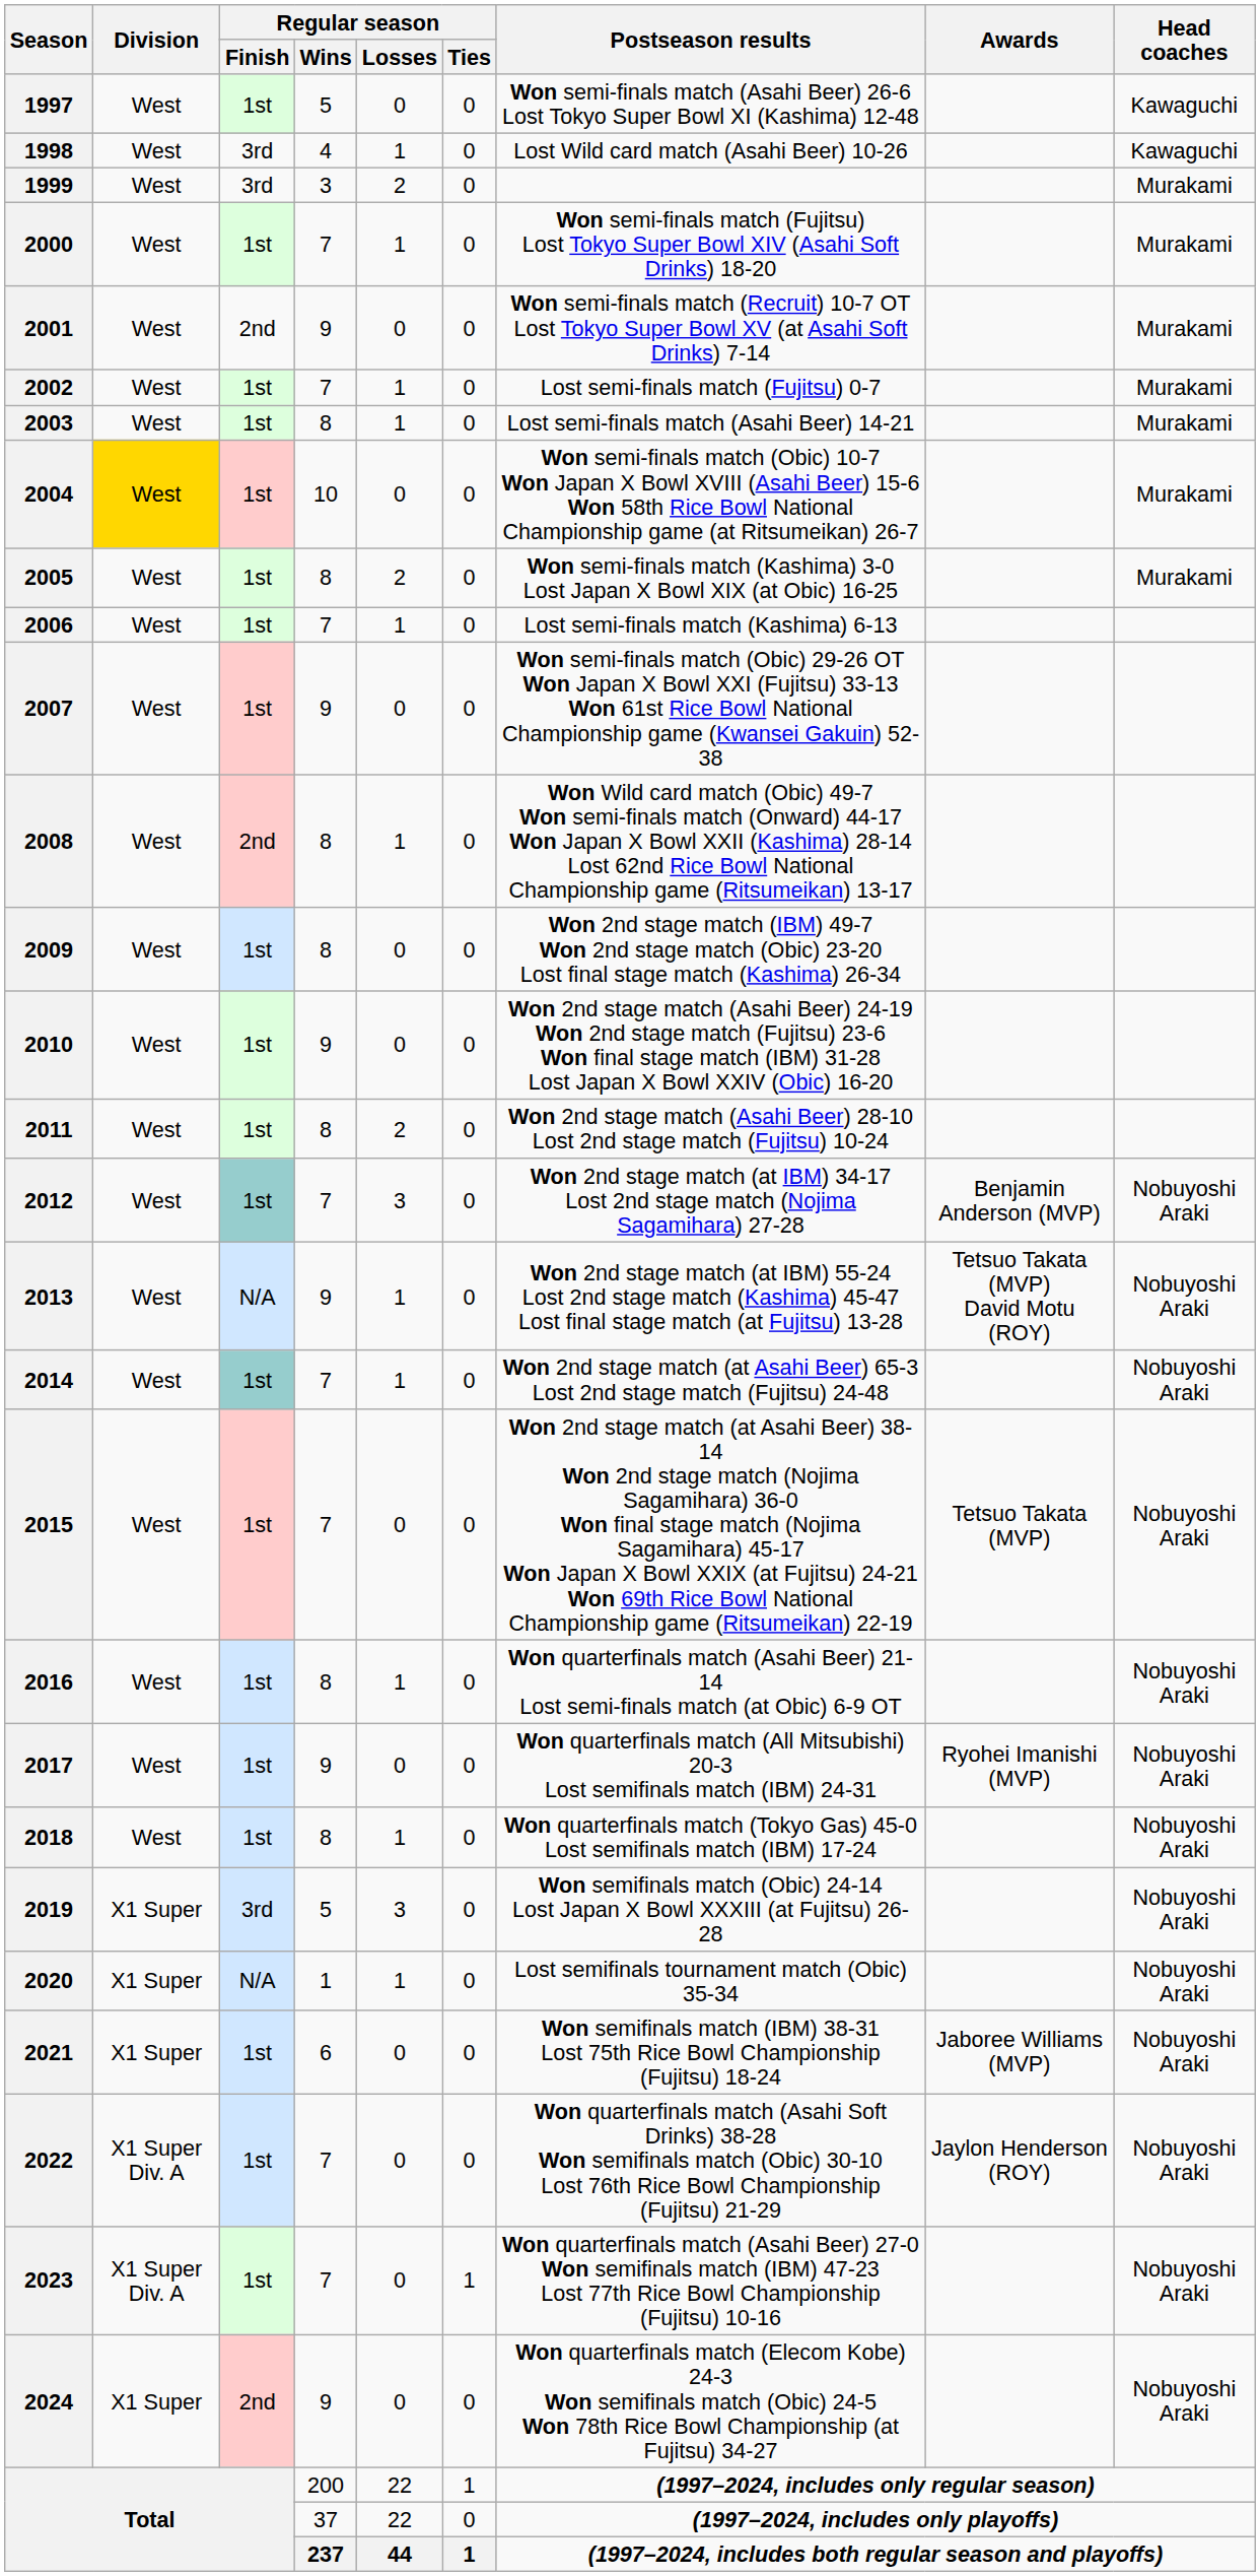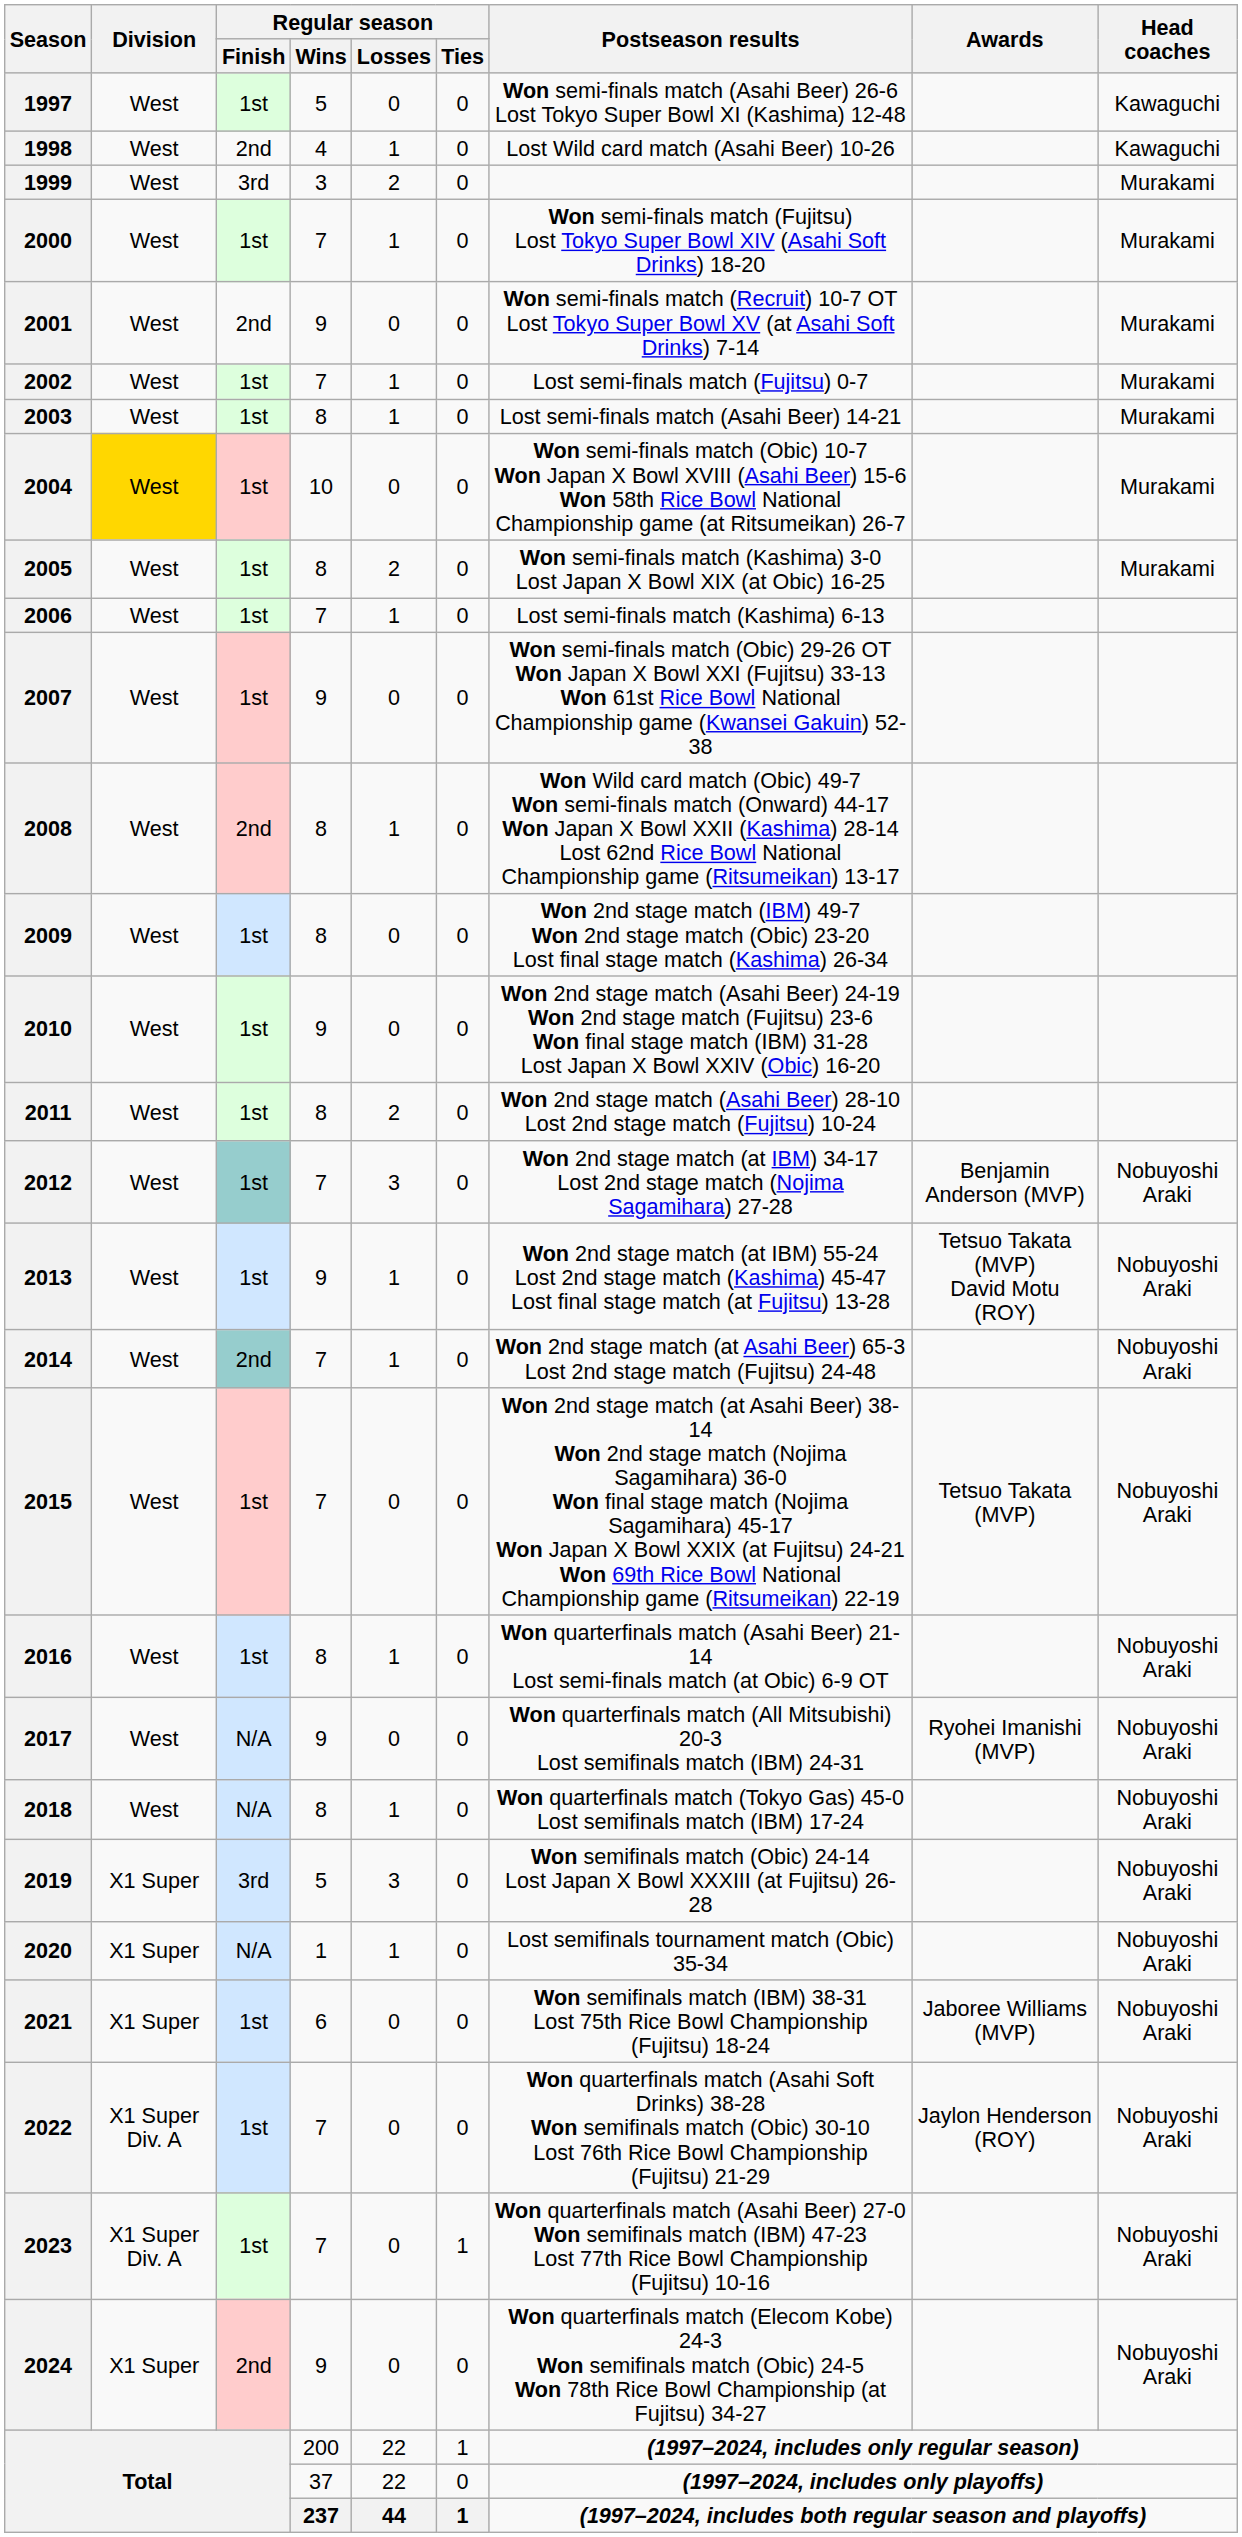1998 | Regular season / Finish: 3rd -> 2nd
2013 | Regular season / Finish: N/A -> 1st
2014 | Regular season / Finish: 1st -> 2nd
2017 | Regular season / Finish: 1st -> N/A
2018 | Regular season / Finish: 1st -> N/A
